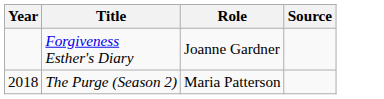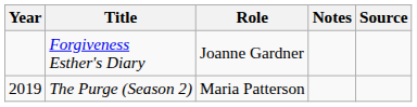+ column: Notes
The Purge (Season 2) | Year: 2018 -> 2019
